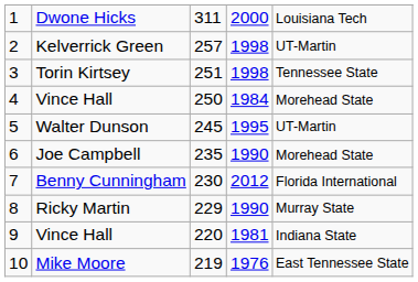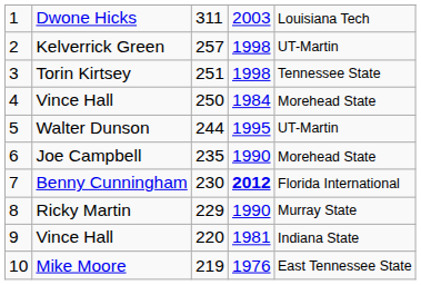Dwone Hicks | column 4: 2000 -> 2003
Walter Dunson | column 3: 245 -> 244
Benny Cunningham | column 4: normal -> bold
